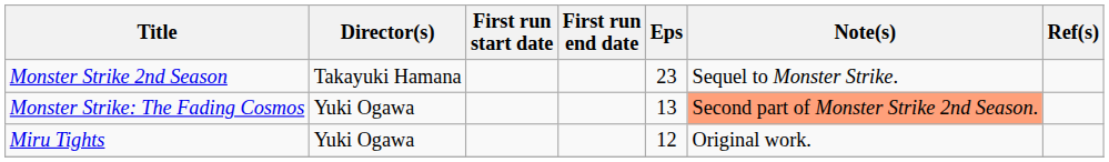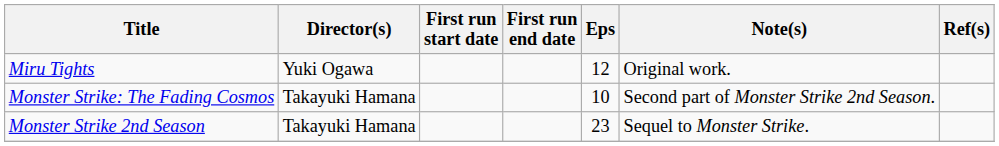rows swapped: Monster Strike 2nd Season <-> Miru Tights
Monster Strike: The Fading Cosmos | Director(s): Yuki Ogawa -> Takayuki Hamana
Monster Strike: The Fading Cosmos | Eps: 13 -> 10
Monster Strike: The Fading Cosmos | Note(s): lightsalmon background -> no background
